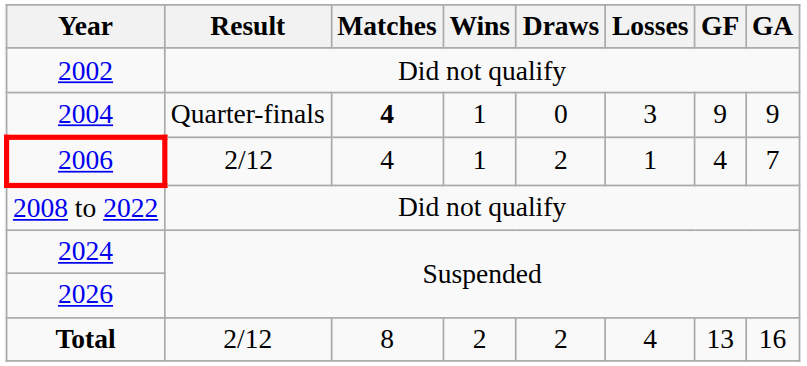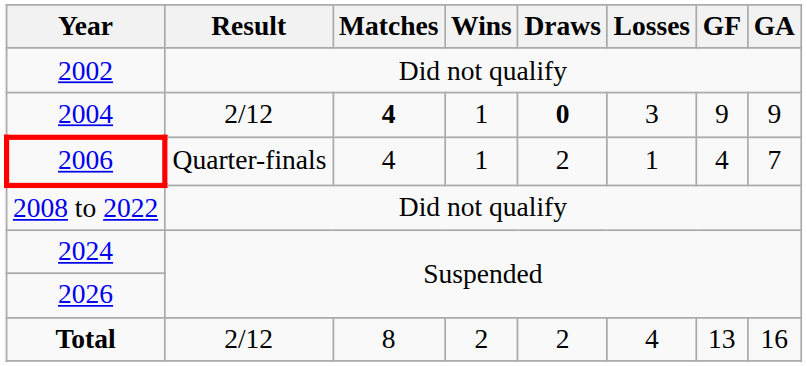2004 | Result: Quarter-finals -> 2/12
2004 | Draws: normal -> bold
2006 | Result: 2/12 -> Quarter-finals
